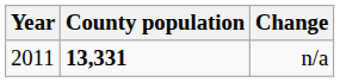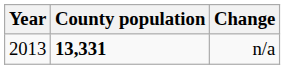n/a | Year: 2011 -> 2013
